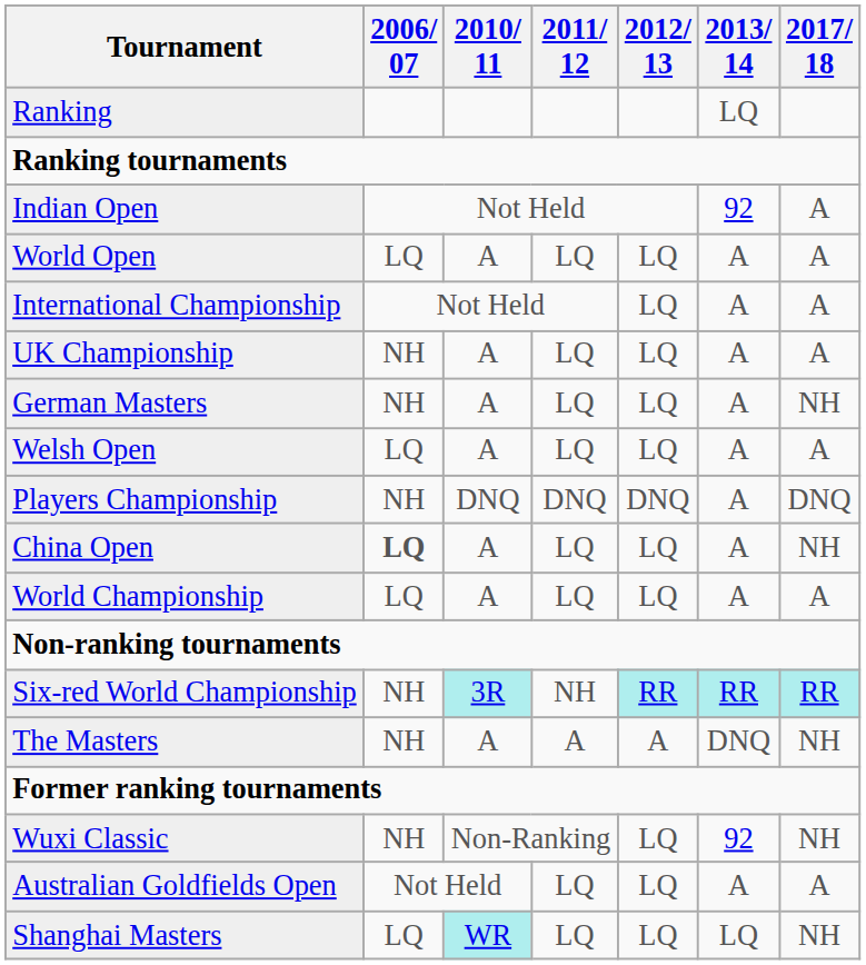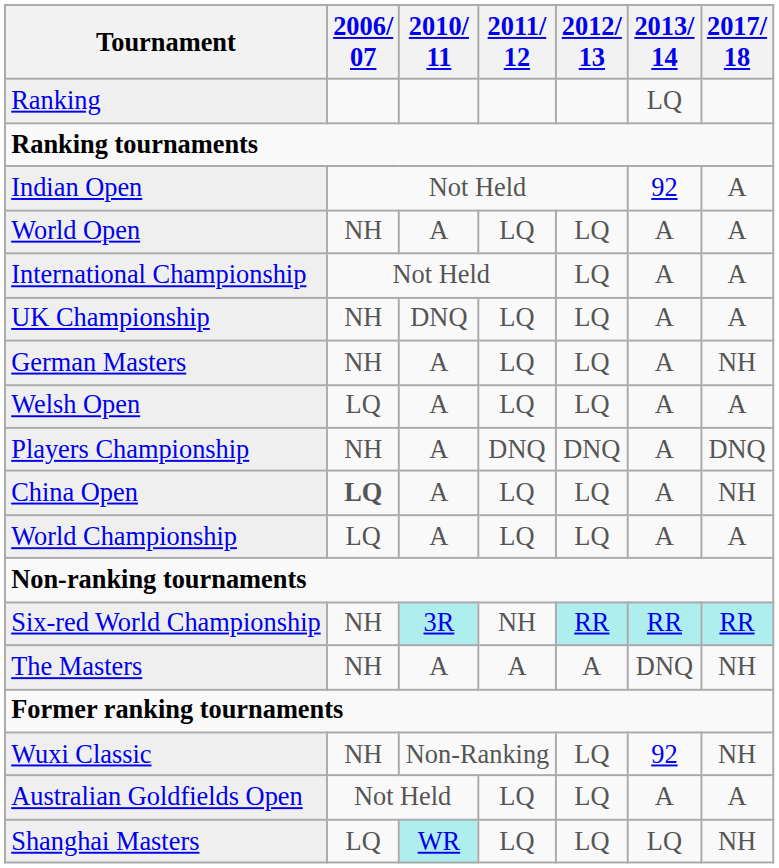World Open | 2006/ 07: LQ -> NH
UK Championship | 2010/ 11: A -> DNQ
Players Championship | 2010/ 11: DNQ -> A
